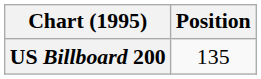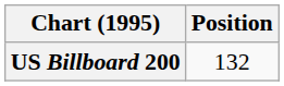US Billboard 200 | Position: 135 -> 132
